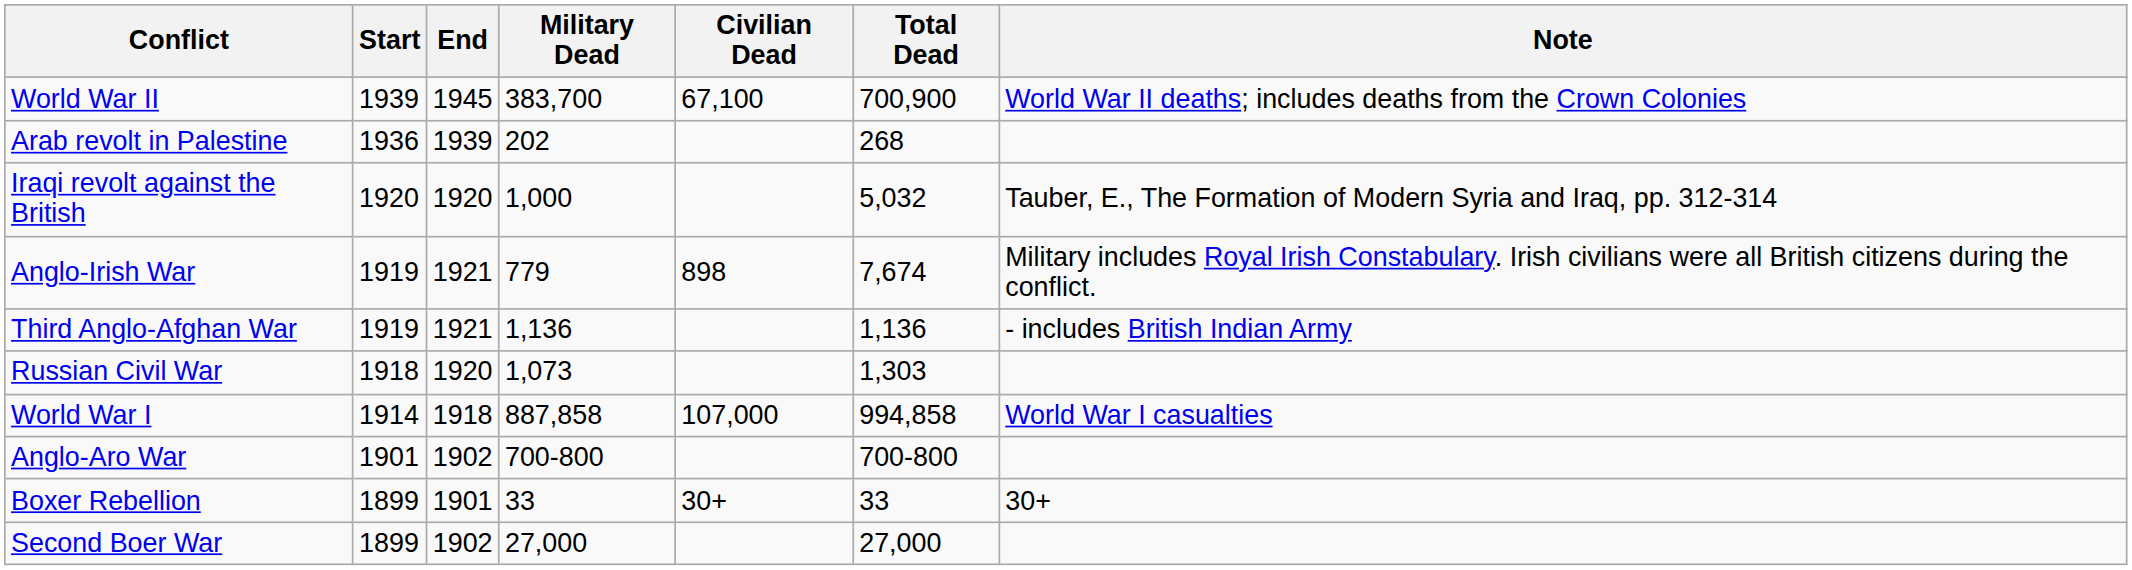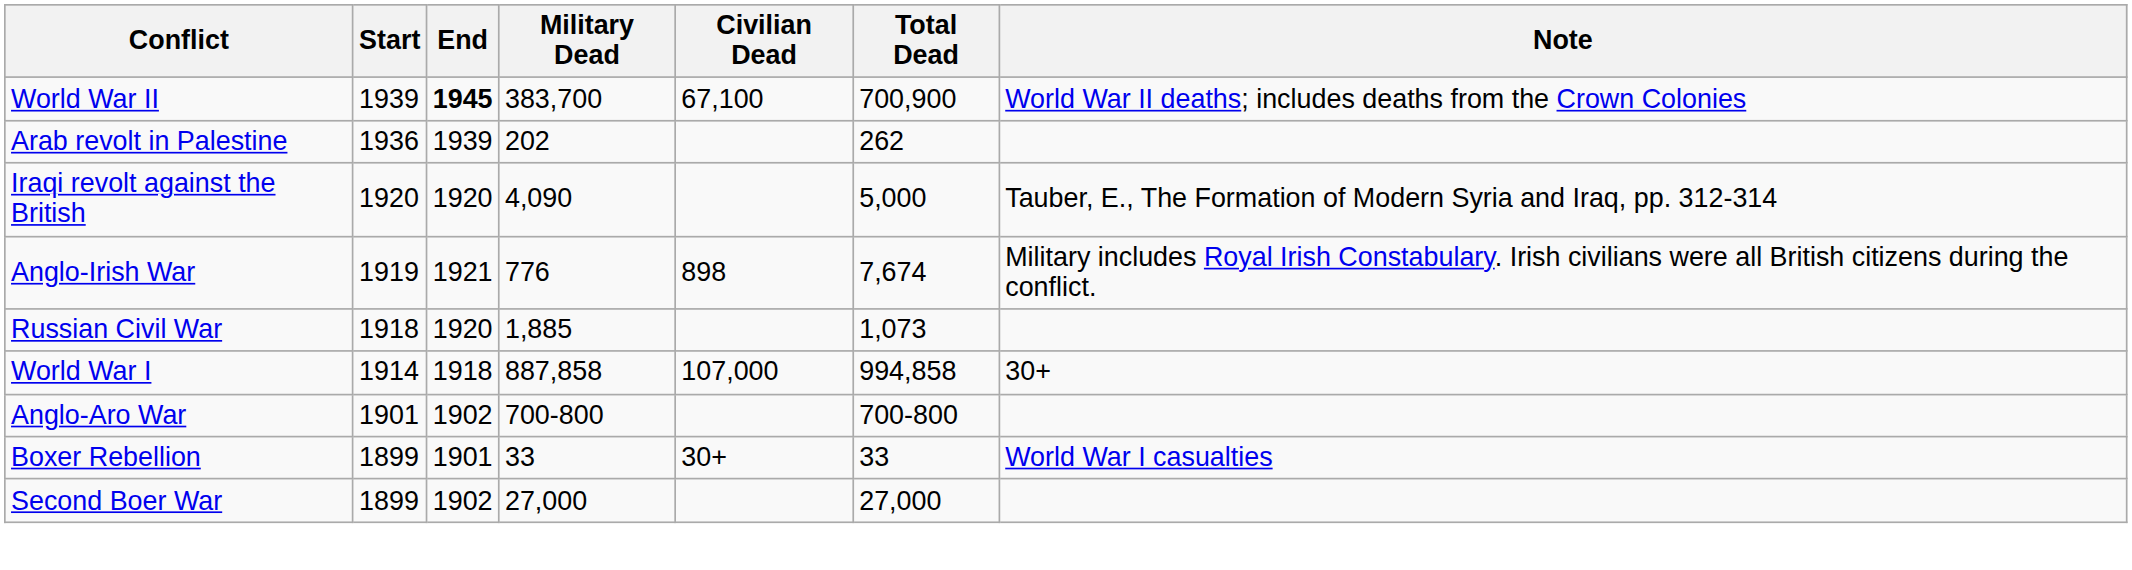World War II | End: normal -> bold
Arab revolt in Palestine | Total Dead: 268 -> 262
Iraqi revolt against the British | Military Dead: 1,000 -> 4,090
Iraqi revolt against the British | Total Dead: 5,032 -> 5,000
Anglo-Irish War | Military Dead: 779 -> 776
- row: Third Anglo-Afghan War | 1919 | 1921 | 1,136 | 1,136 | - includes British Indian Army
Russian Civil War | Military Dead: 1,073 -> 1,885
Russian Civil War | Total Dead: 1,303 -> 1,073
World War I | Note: World War I casualties -> 30+
Boxer Rebellion | Note: 30+ -> World War I casualties
